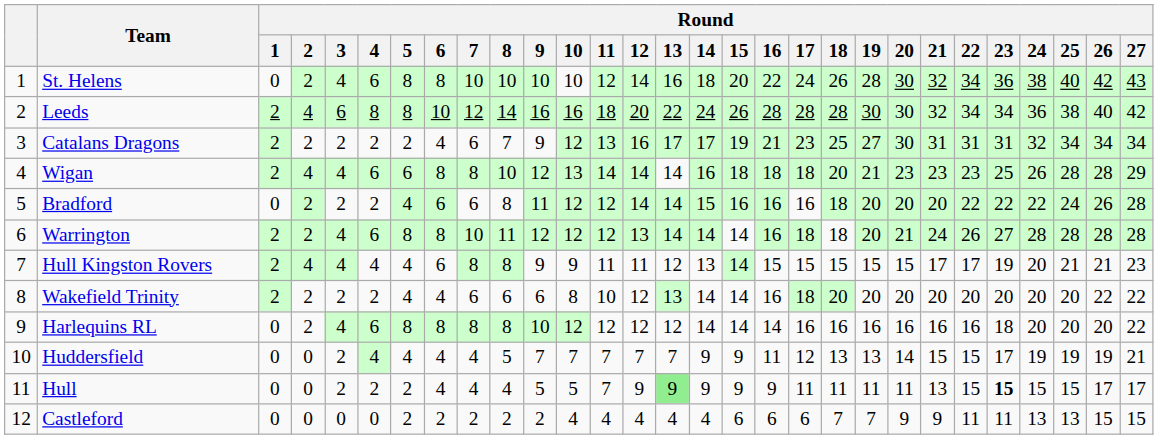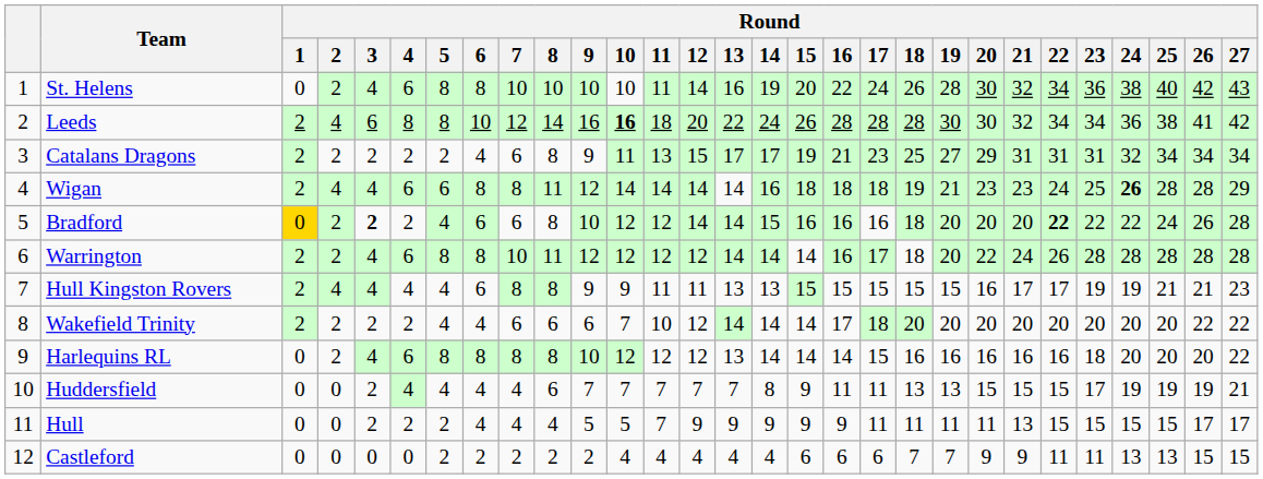St. Helens | Round / 11: 12 -> 11
St. Helens | Round / 14: 18 -> 19
Leeds | Round / 10: normal -> bold
Leeds | Round / 26: 40 -> 41
Catalans Dragons | Round / 8: 7 -> 8
Catalans Dragons | Round / 10: 12 -> 11
Catalans Dragons | Round / 12: 16 -> 15
Catalans Dragons | Round / 20: 30 -> 29
Wigan | Round / 8: 10 -> 11
Wigan | Round / 10: 13 -> 14
Wigan | Round / 18: 20 -> 19
Wigan | Round / 22: 23 -> 24
Wigan | Round / 24: normal -> bold
Bradford | Round / 1: no background -> gold background
Bradford | Round / 3: normal -> bold
Bradford | Round / 9: 11 -> 10
Bradford | Round / 22: normal -> bold
Warrington | Round / 12: 13 -> 12
Warrington | Round / 17: 18 -> 17
Warrington | Round / 20: 21 -> 22
Warrington | Round / 23: 27 -> 28
Hull Kingston Rovers | Round / 13: 12 -> 13
Hull Kingston Rovers | Round / 15: 14 -> 15
Hull Kingston Rovers | Round / 20: 15 -> 16
Hull Kingston Rovers | Round / 24: 20 -> 19
Wakefield Trinity | Round / 10: 8 -> 7
Wakefield Trinity | Round / 13: 13 -> 14
Wakefield Trinity | Round / 16: 16 -> 17
Harlequins RL | Round / 13: 12 -> 13
Harlequins RL | Round / 17: 16 -> 15
Huddersfield | Round / 8: 5 -> 6
Huddersfield | Round / 14: 9 -> 8
Huddersfield | Round / 17: 12 -> 11
Huddersfield | Round / 20: 14 -> 15
Hull | Round / 13: lightgreen background -> no background
Hull | Round / 23: bold -> normal
